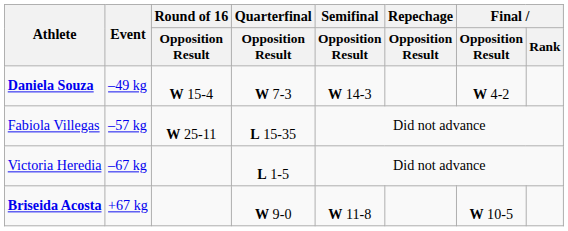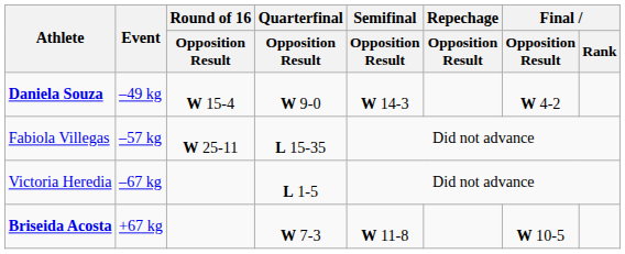Daniela Souza | Quarterfinal / Opposition Result: W 7-3 -> W 9-0
Briseida Acosta | Quarterfinal / Opposition Result: W 9-0 -> W 7-3
